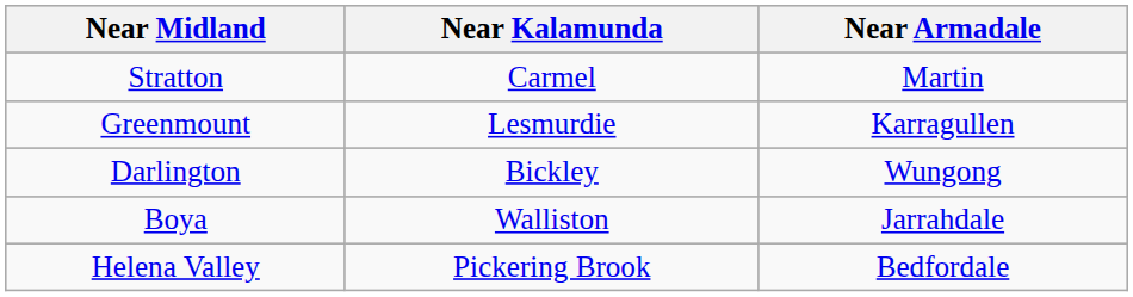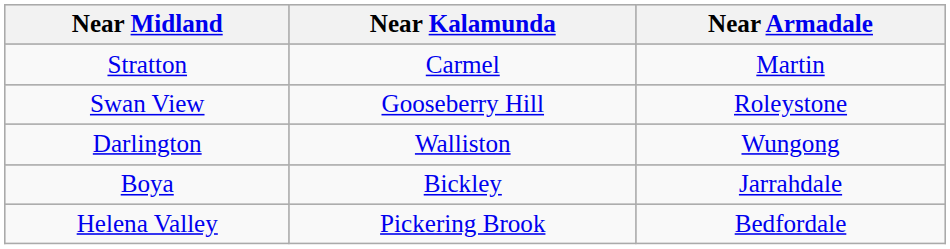+ row: Swan View | Gooseberry Hill | Roleystone
- row: Greenmount | Lesmurdie | Karragullen
Darlington | Near Kalamunda: Bickley -> Walliston
Boya | Near Kalamunda: Walliston -> Bickley
